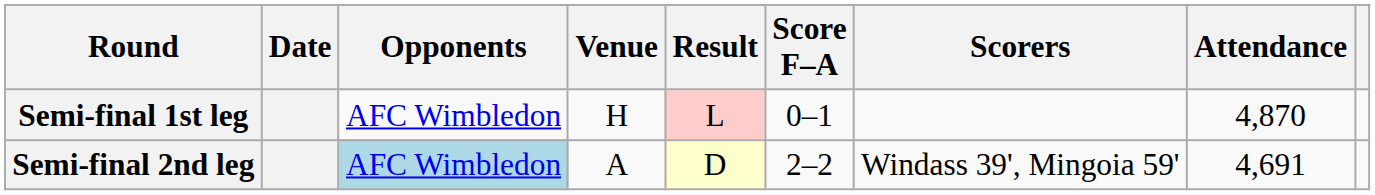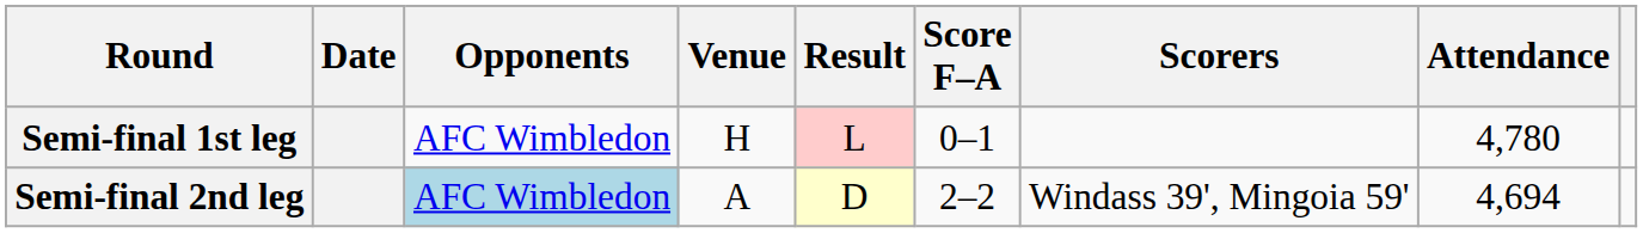Semi-final 1st leg | Attendance: 4,870 -> 4,780
Semi-final 2nd leg | Attendance: 4,691 -> 4,694
